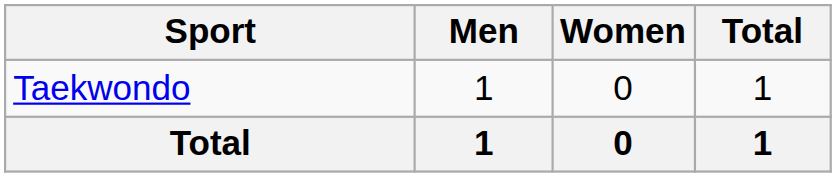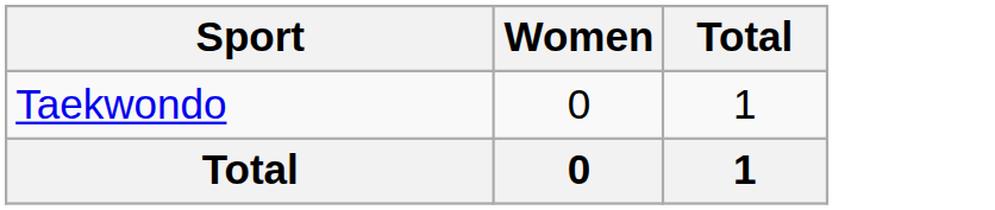- column: Men | 1 | 1
